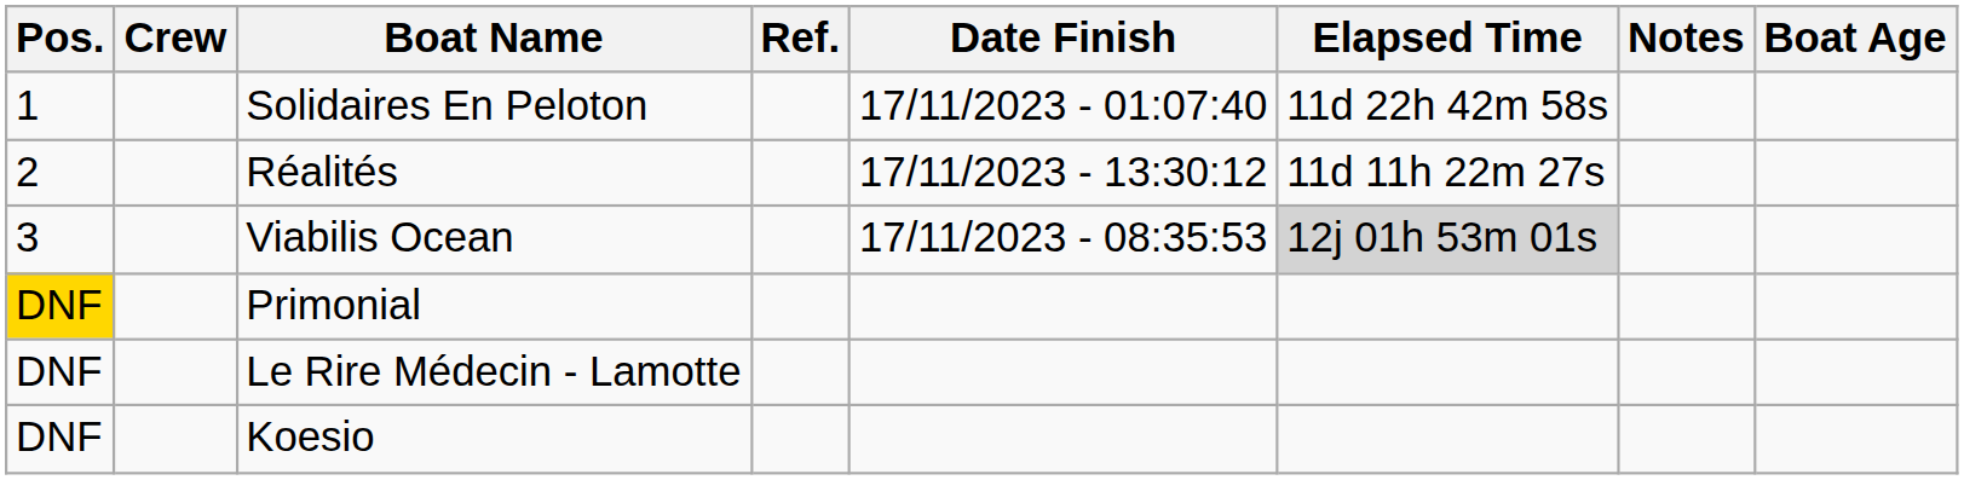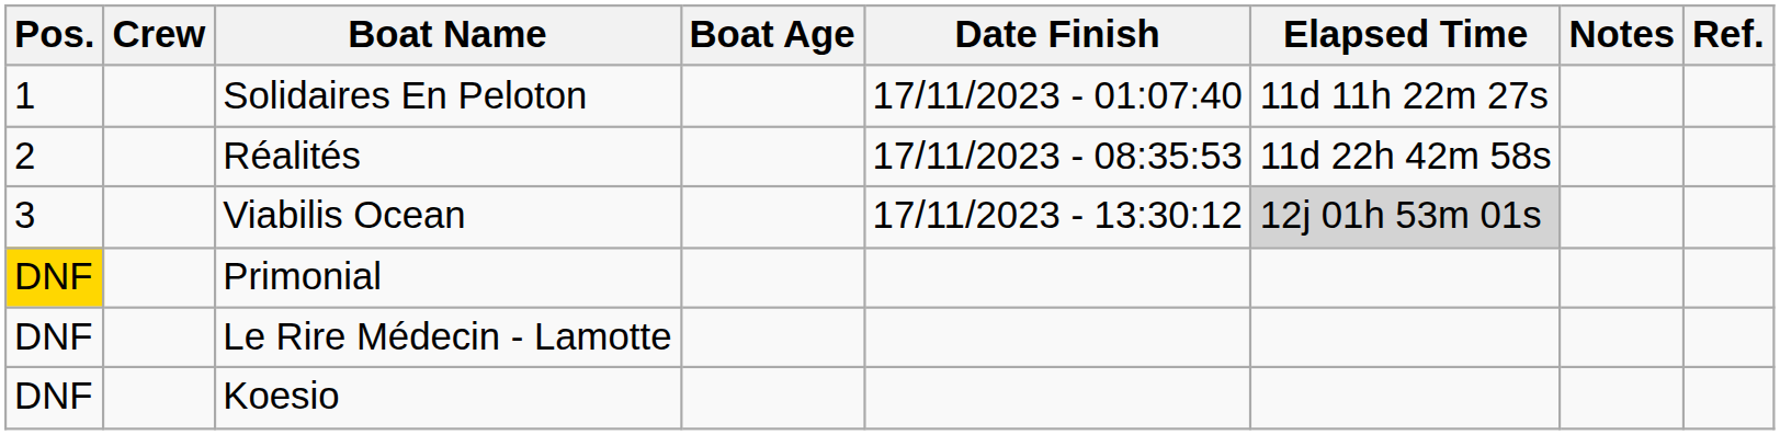columns swapped: Boat Age <-> Ref.
Solidaires En Peloton | Elapsed Time: 11d 22h 42m 58s -> 11d 11h 22m 27s
Réalités | Date Finish: 17/11/2023 - 13:30:12 -> 17/11/2023 - 08:35:53
Réalités | Elapsed Time: 11d 11h 22m 27s -> 11d 22h 42m 58s
Viabilis Ocean | Date Finish: 17/11/2023 - 08:35:53 -> 17/11/2023 - 13:30:12
